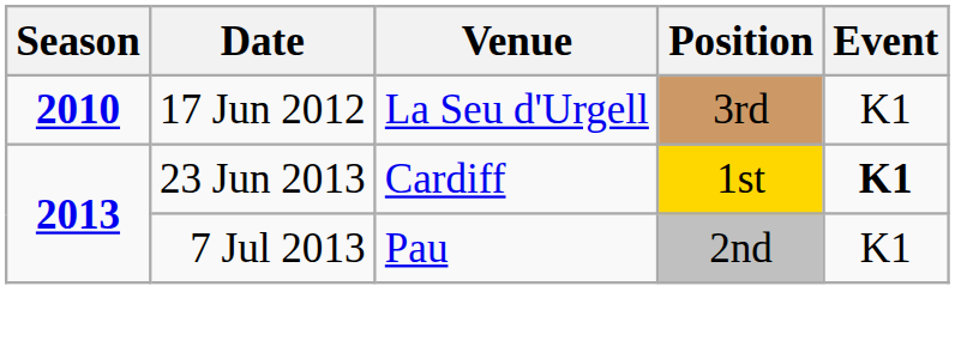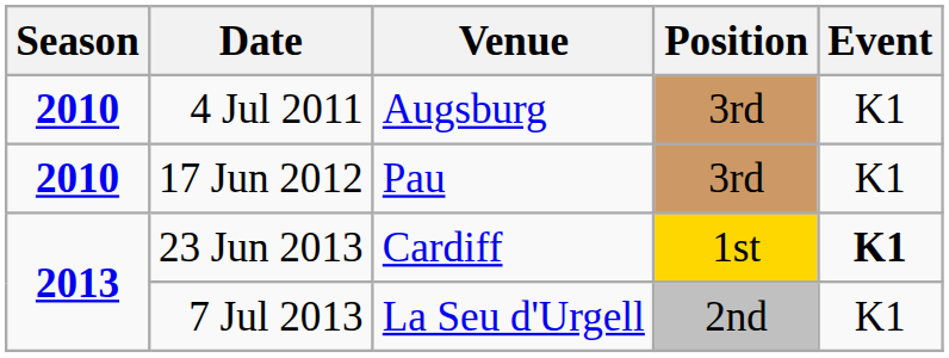+ row: 2010 | 4 Jul 2011 | Augsburg | 3rd | K1
17 Jun 2012 | Venue: La Seu d'Urgell -> Pau
7 Jul 2013 | Venue: Pau -> La Seu d'Urgell
